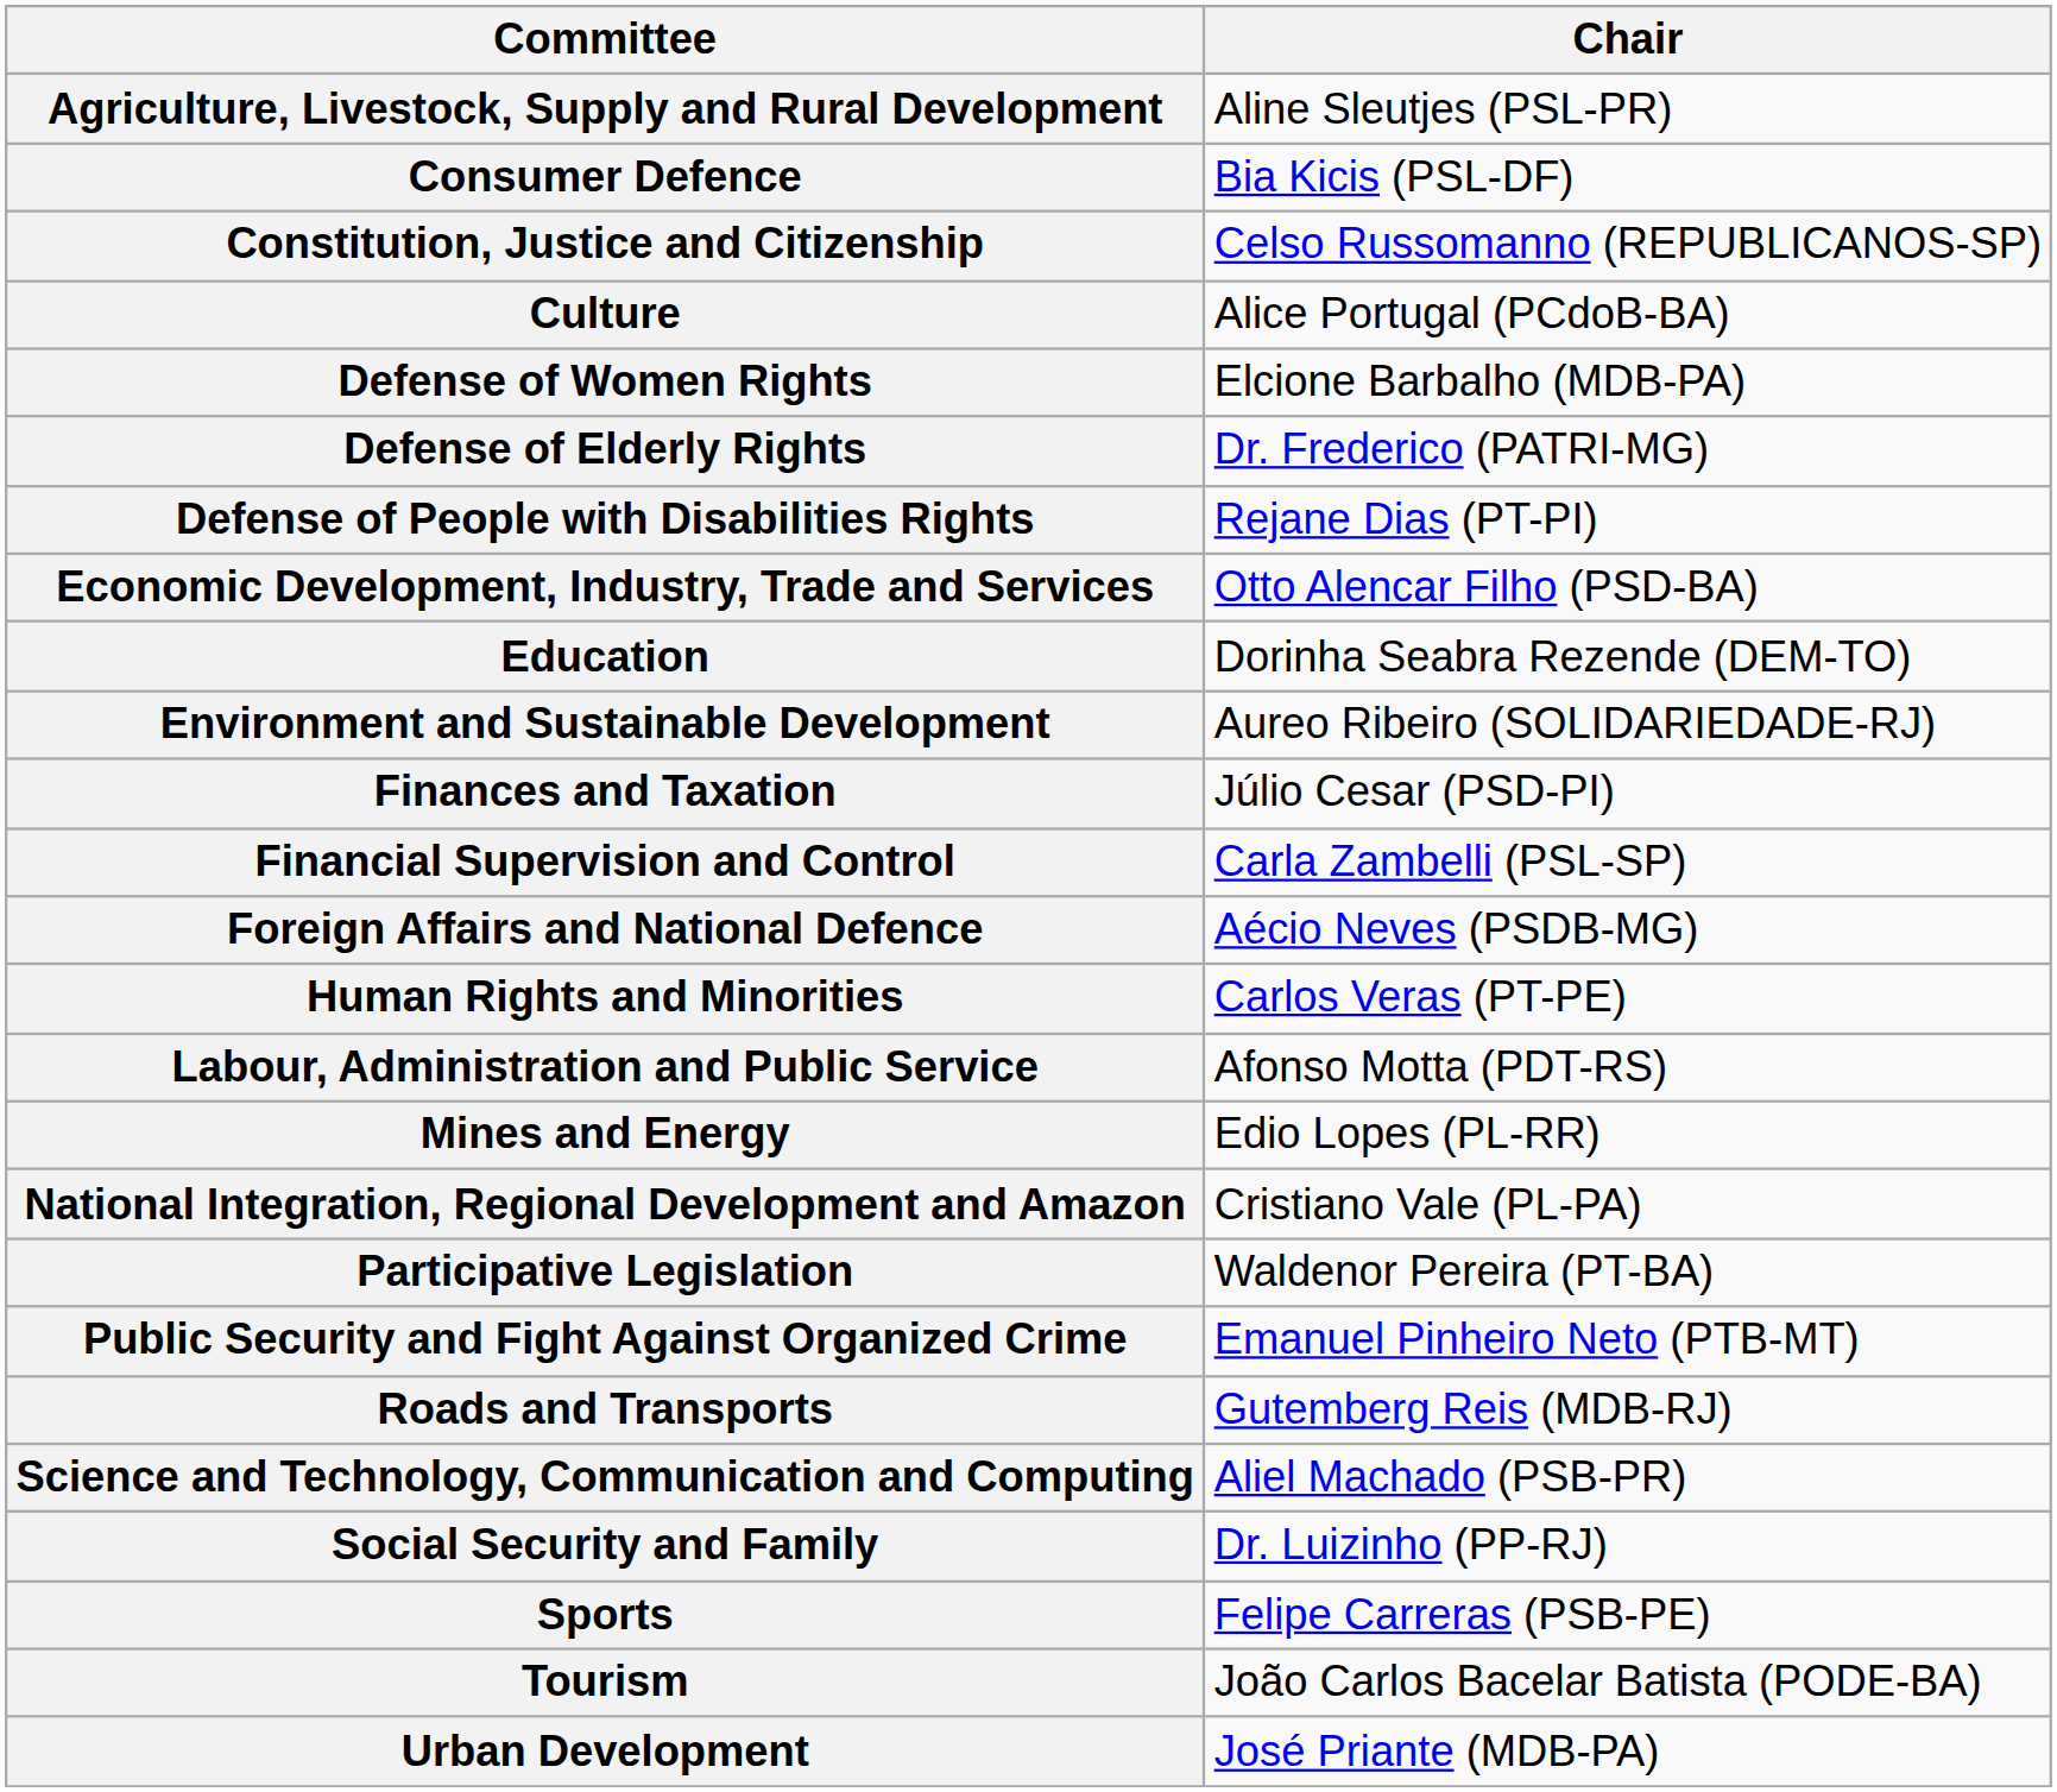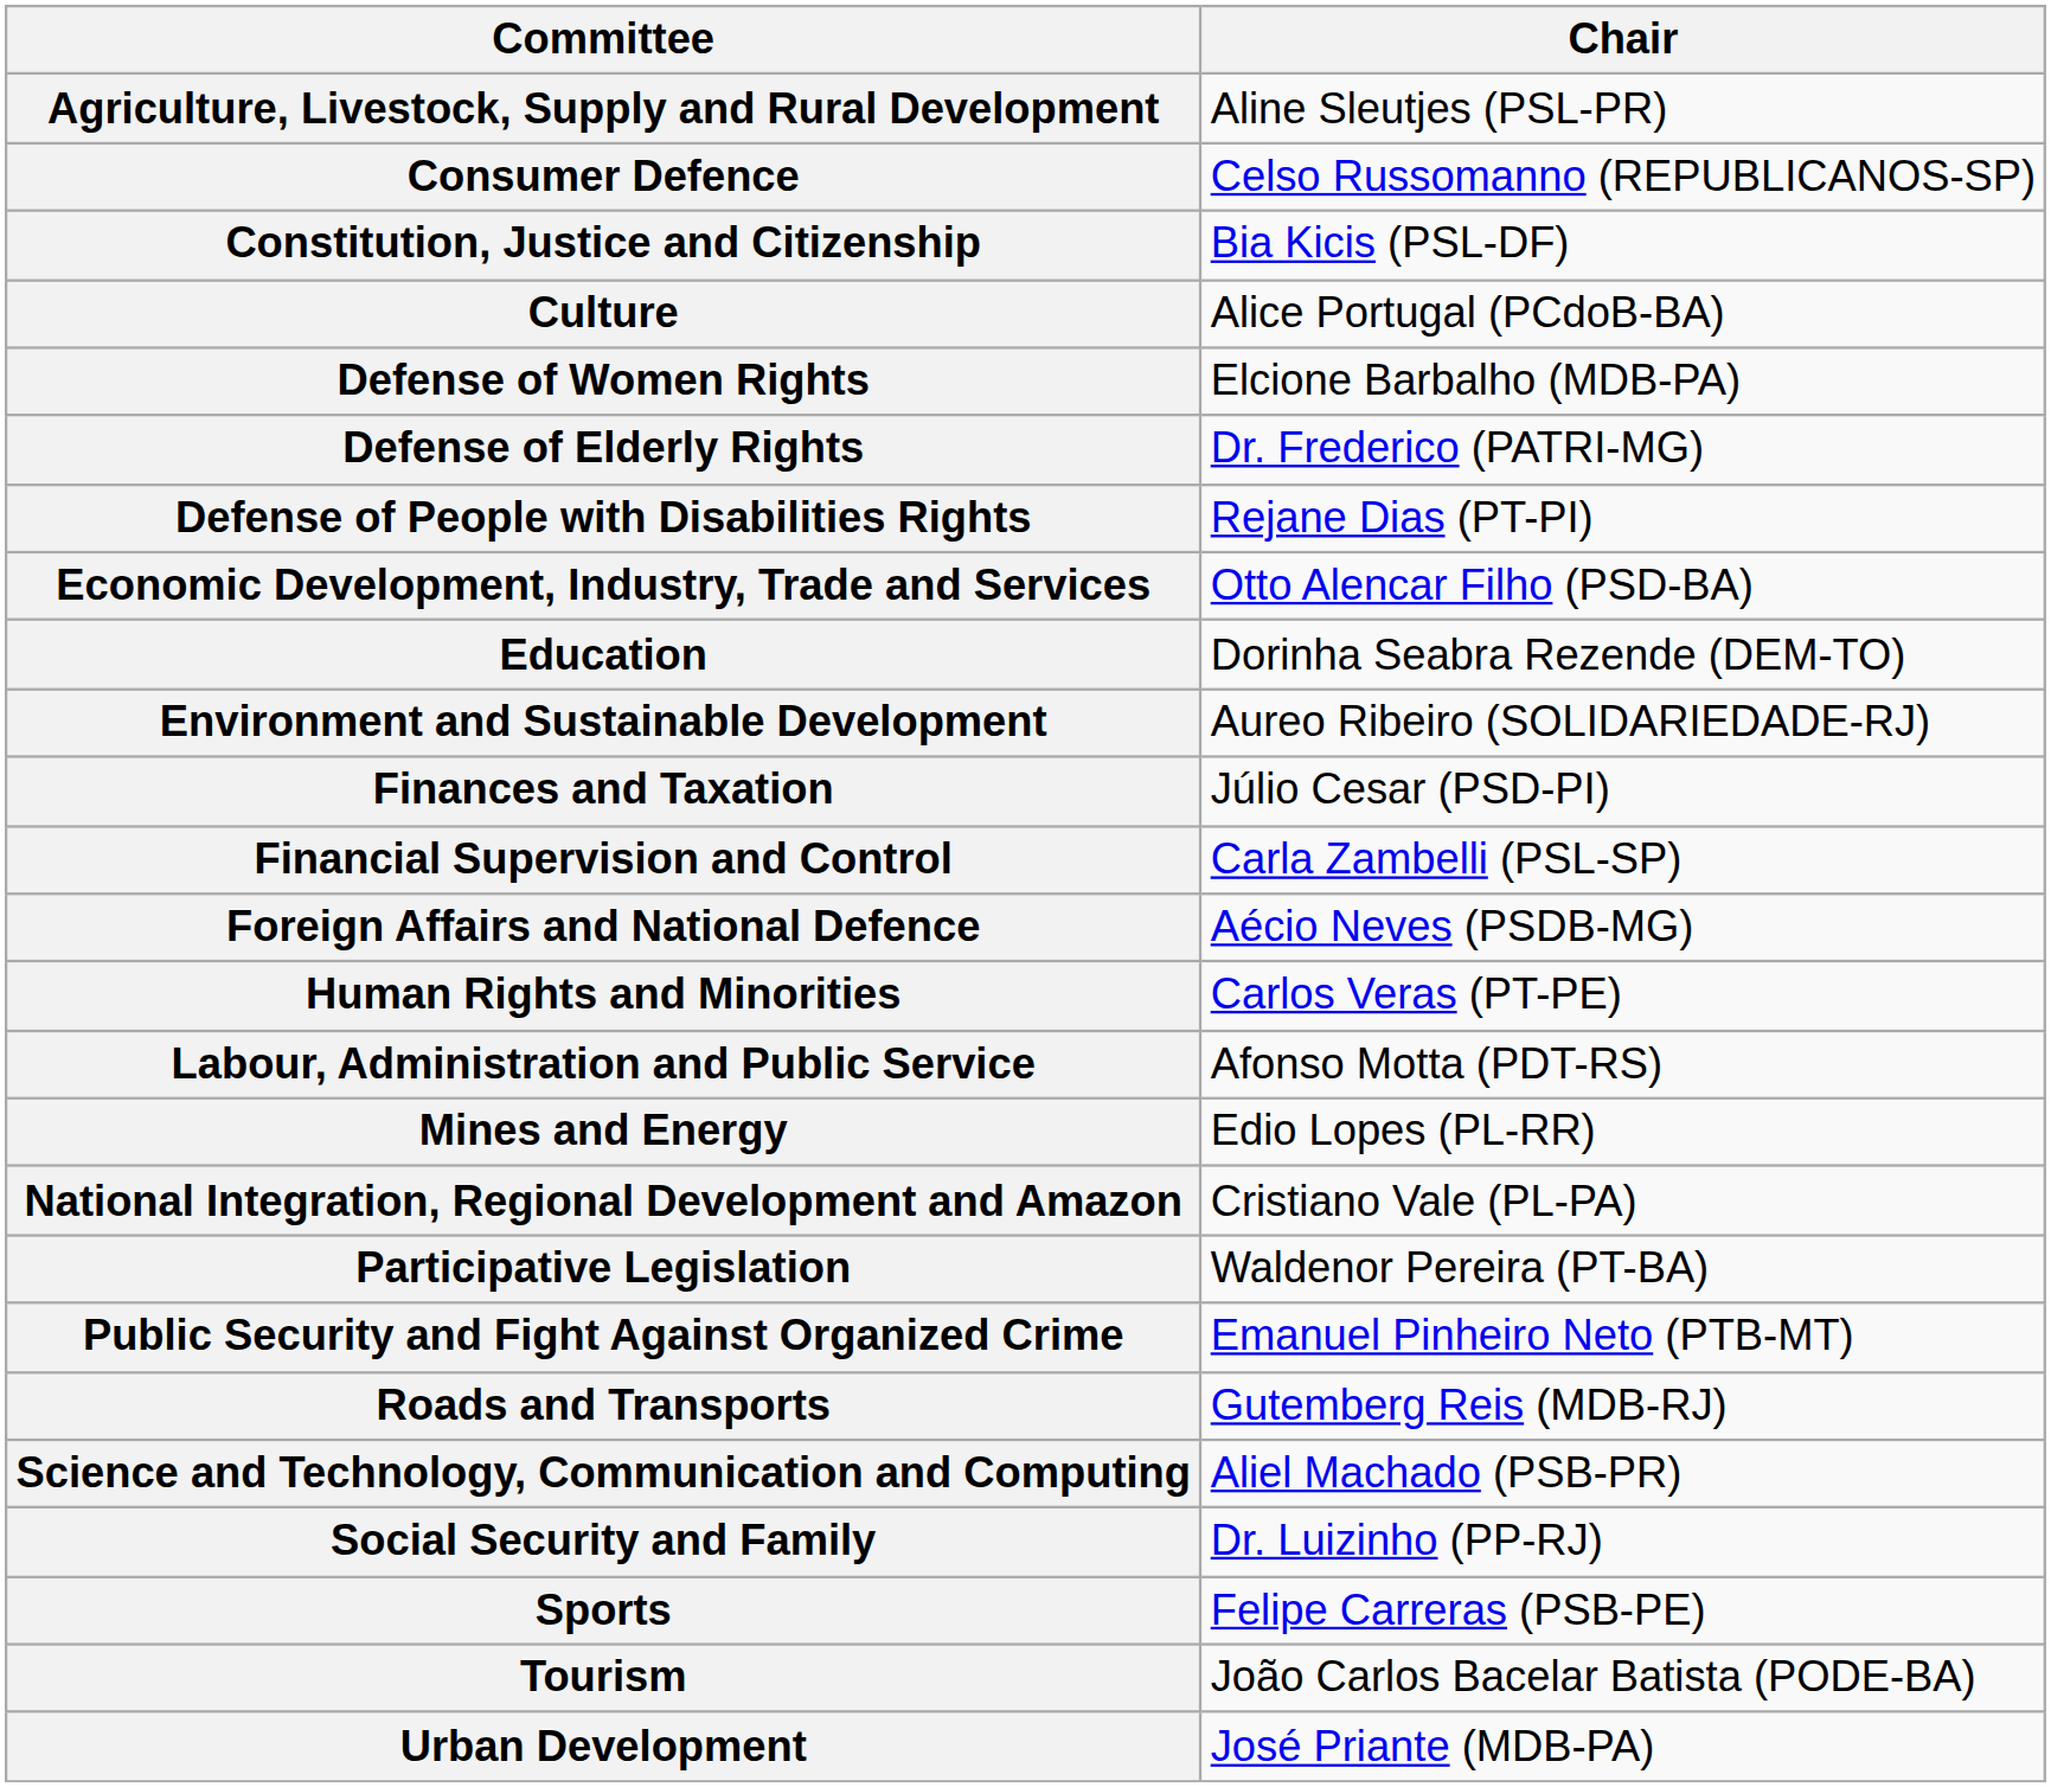Consumer Defence | Chair: Bia Kicis (PSL-DF) -> Celso Russomanno (REPUBLICANOS-SP)
Constitution, Justice and Citizenship | Chair: Celso Russomanno (REPUBLICANOS-SP) -> Bia Kicis (PSL-DF)
